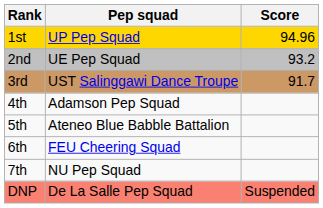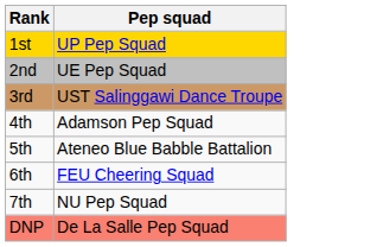- column: Score | 94.96 | 93.2 | 91.7 | Suspended
